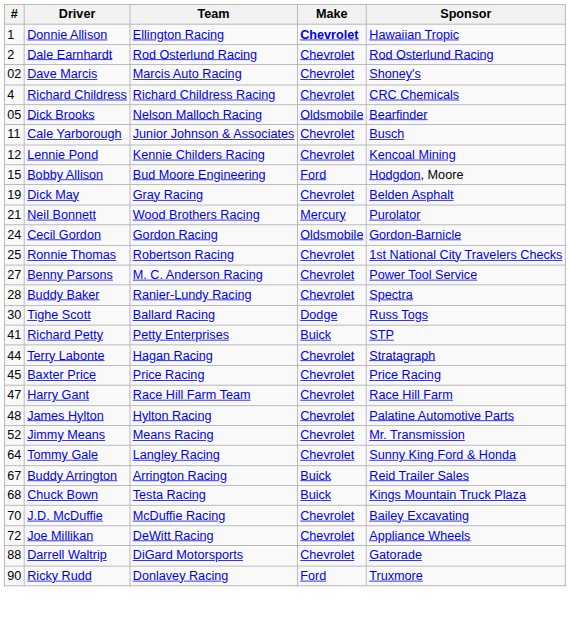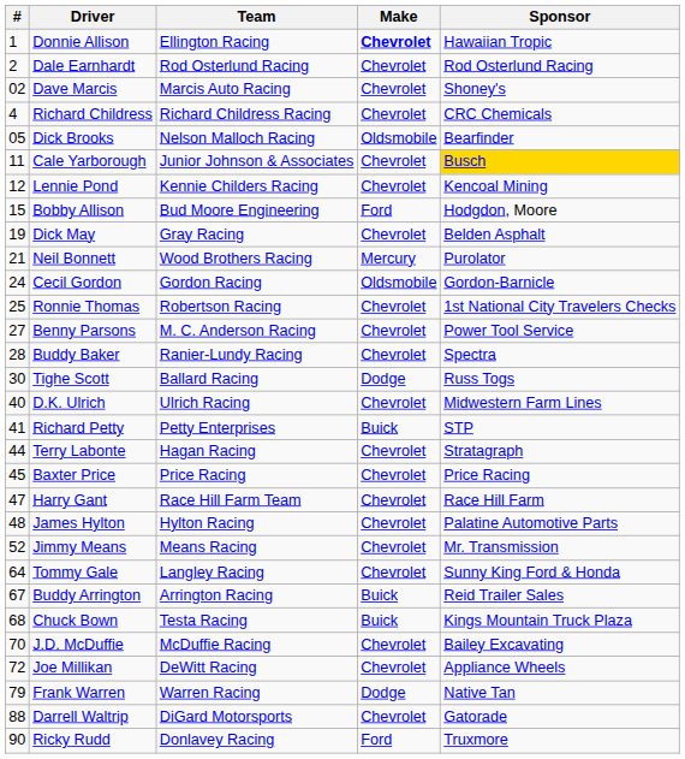Cale Yarborough | Sponsor: no background -> gold background
+ row: 40 | D.K. Ulrich | Ulrich Racing | Chevrolet | Midwestern Farm Lines
+ row: 79 | Frank Warren | Warren Racing | Dodge | Native Tan
